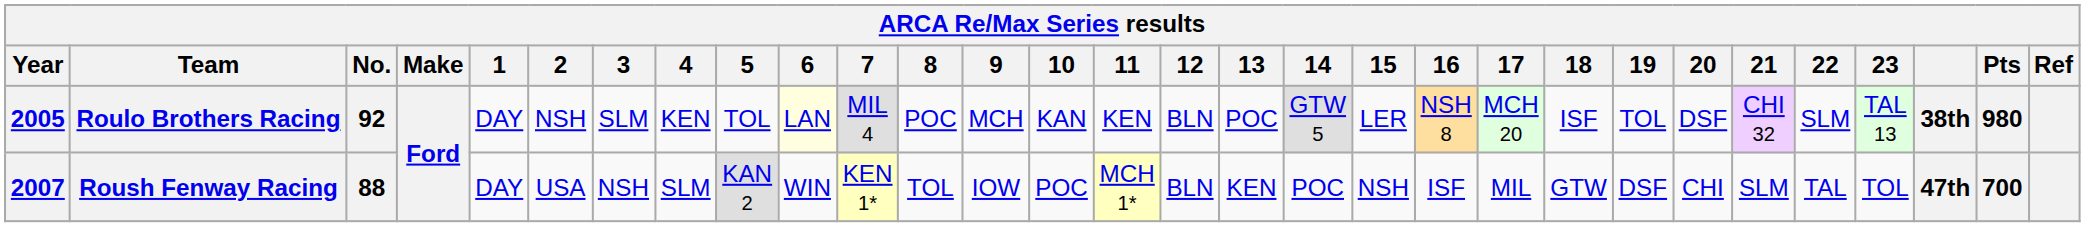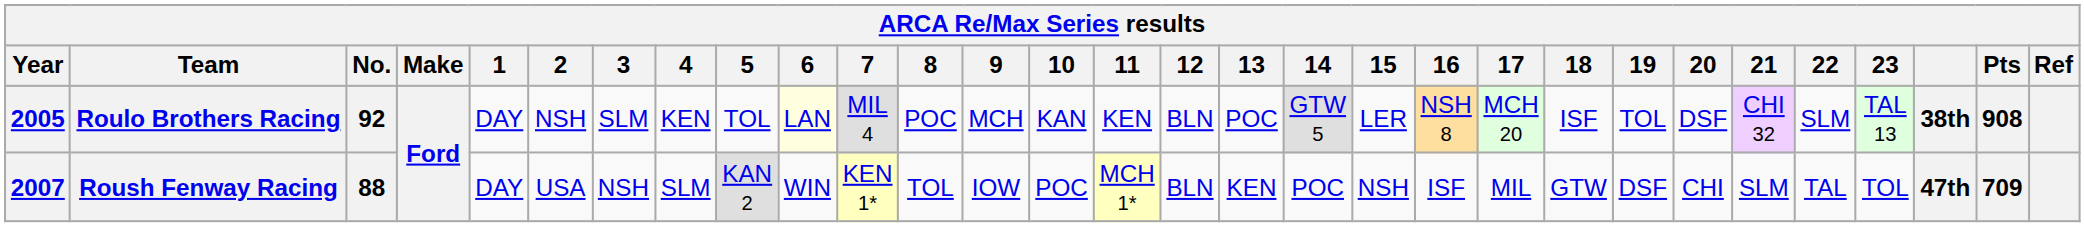Roulo Brothers Racing | Pts: 980 -> 908
Roush Fenway Racing | Pts: 700 -> 709
